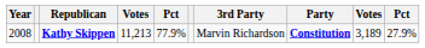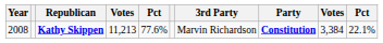Kathy Skippen | column 5: 77.9% -> 77.6%
Kathy Skippen | column 9: 3,189 -> 3,384
Kathy Skippen | column 10: 27.9% -> 22.1%
